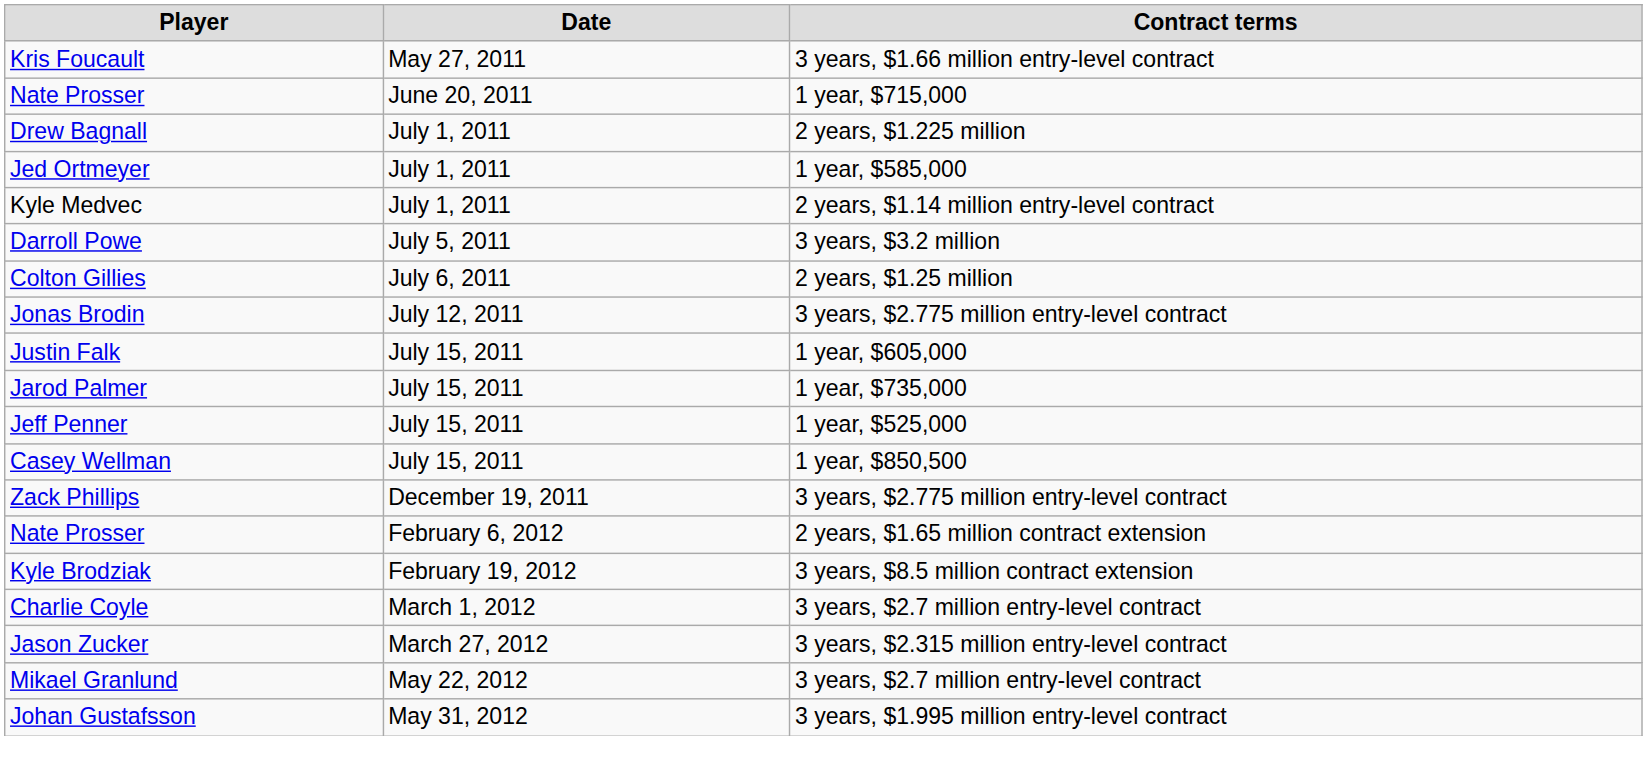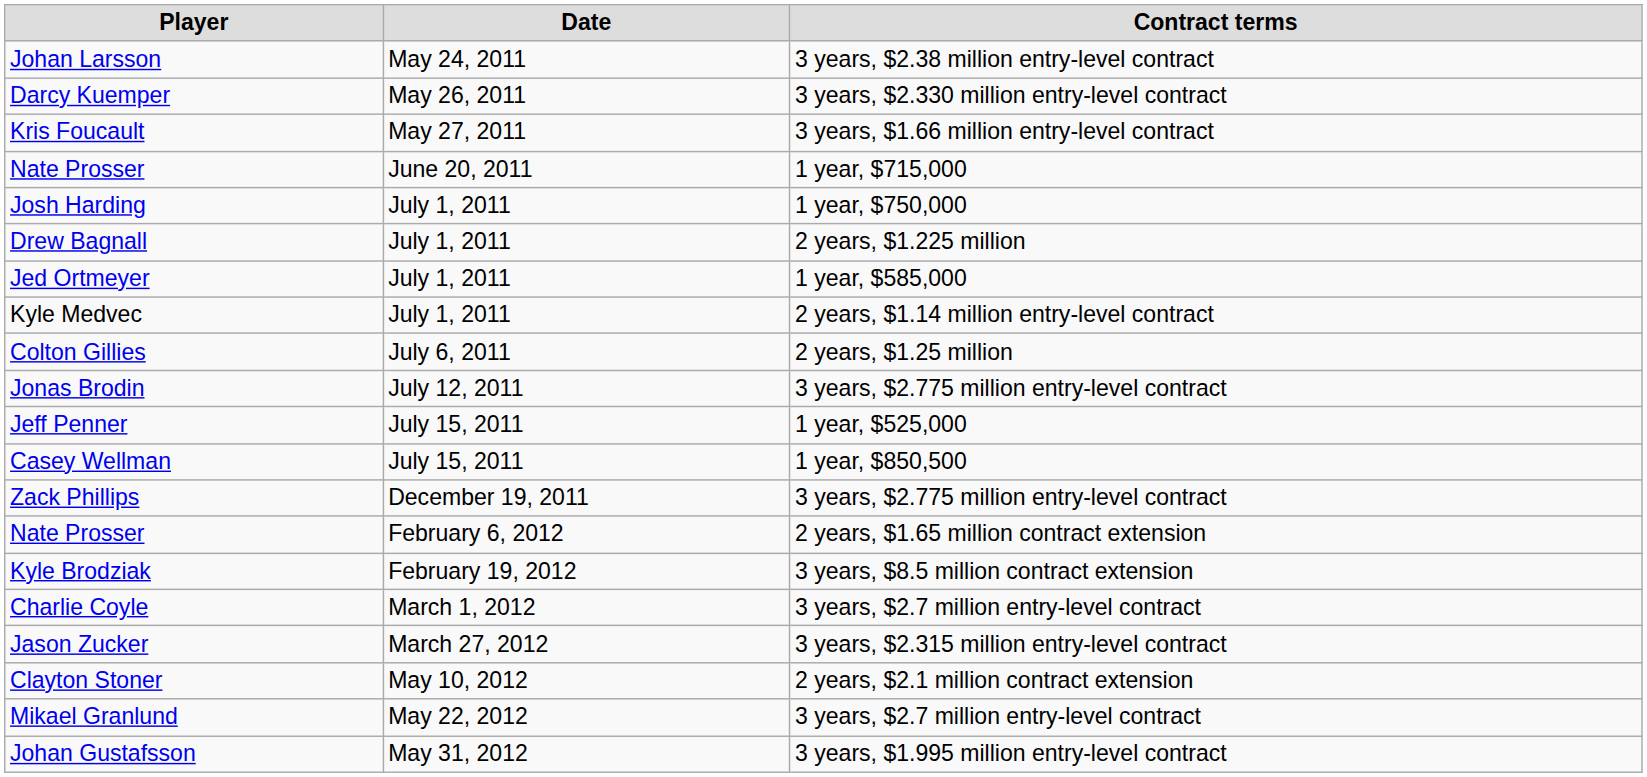+ row: Johan Larsson | May 24, 2011 | 3 years, $2.38 million entry-level contract
+ row: Darcy Kuemper | May 26, 2011 | 3 years, $2.330 million entry-level contract
+ row: Josh Harding | July 1, 2011 | 1 year, $750,000
- row: Darroll Powe | July 5, 2011 | 3 years, $3.2 million
- row: Justin Falk | July 15, 2011 | 1 year, $605,000
- row: Jarod Palmer | July 15, 2011 | 1 year, $735,000
+ row: Clayton Stoner | May 10, 2012 | 2 years, $2.1 million contract extension
